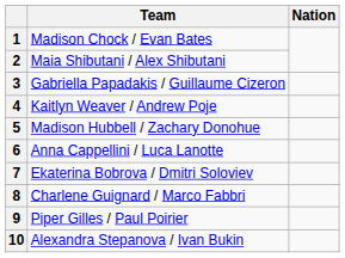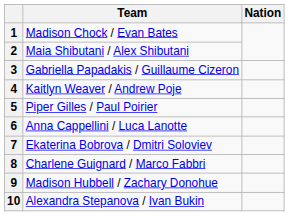5 | Team: Madison Hubbell / Zachary Donohue -> Piper Gilles / Paul Poirier
9 | Team: Piper Gilles / Paul Poirier -> Madison Hubbell / Zachary Donohue
